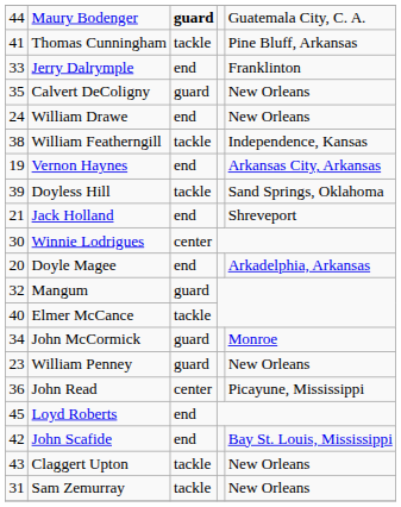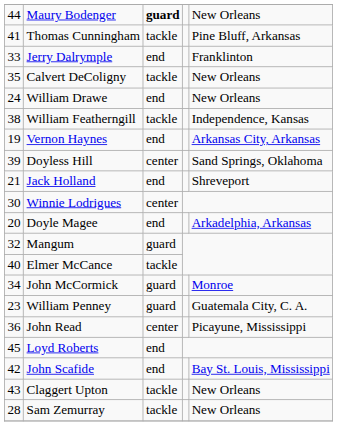Maury Bodenger | column 5: Guatemala City, C. A. -> New Orleans
Calvert DeColigny | column 3: guard -> tackle
Doyless Hill | column 3: tackle -> center
William Penney | column 5: New Orleans -> Guatemala City, C. A.
Sam Zemurray | column 1: 31 -> 28
